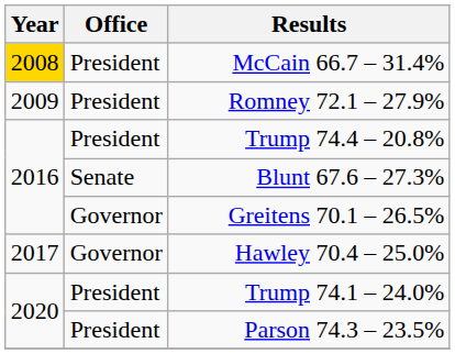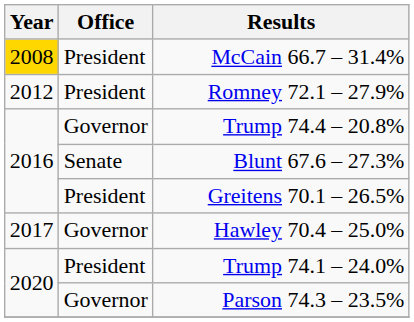Romney 72.1 – 27.9% | Year: 2009 -> 2012
Trump 74.4 – 20.8% | Office: President -> Governor
Greitens 70.1 – 26.5% | Office: Governor -> President
Parson 74.3 – 23.5% | Office: President -> Governor
